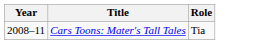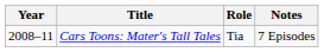+ column: Notes | 7 Episodes
